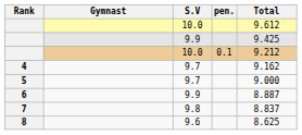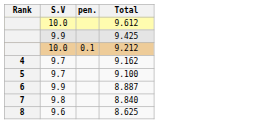- column: Gymnast
5 | Total: 9.000 -> 9.100
7 | Total: 8.837 -> 8.840
